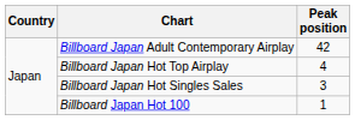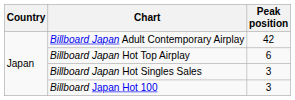Billboard Japan Hot Top Airplay | Peak position: 4 -> 6
Billboard Japan Hot 100 | Peak position: 1 -> 3
